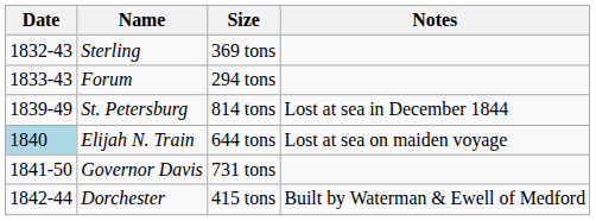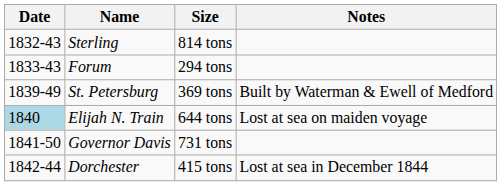Sterling | Size: 369 tons -> 814 tons
St. Petersburg | Size: 814 tons -> 369 tons
St. Petersburg | Notes: Lost at sea in December 1844 -> Built by Waterman & Ewell of Medford
Dorchester | Notes: Built by Waterman & Ewell of Medford -> Lost at sea in December 1844
